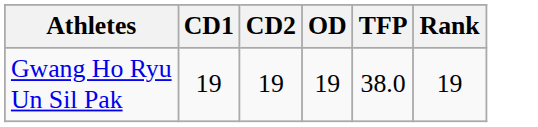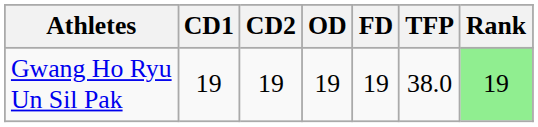+ column: FD | 19
Gwang Ho Ryu Un Sil Pak | Rank: no background -> lightgreen background
